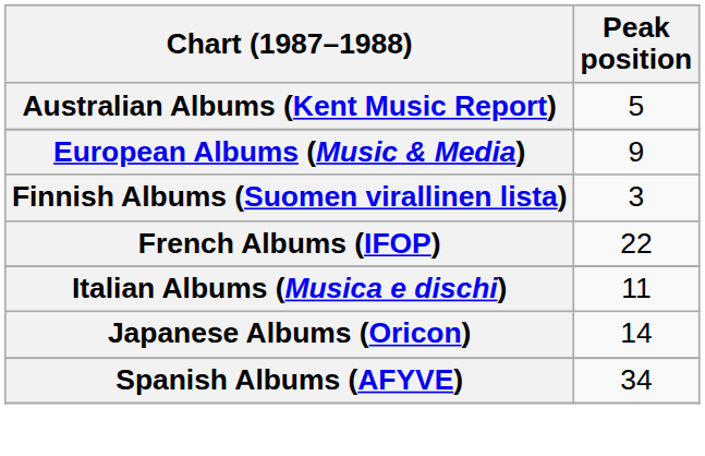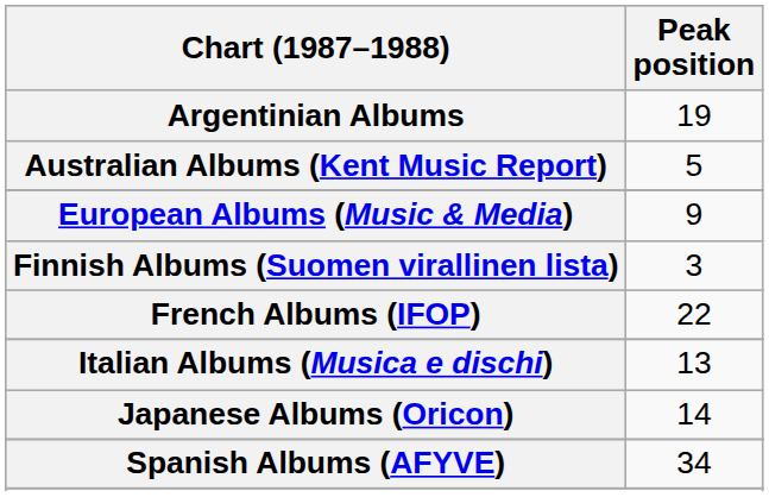+ row: Argentinian Albums | 19
Italian Albums (Musica e dischi) | Peak position: 11 -> 13
